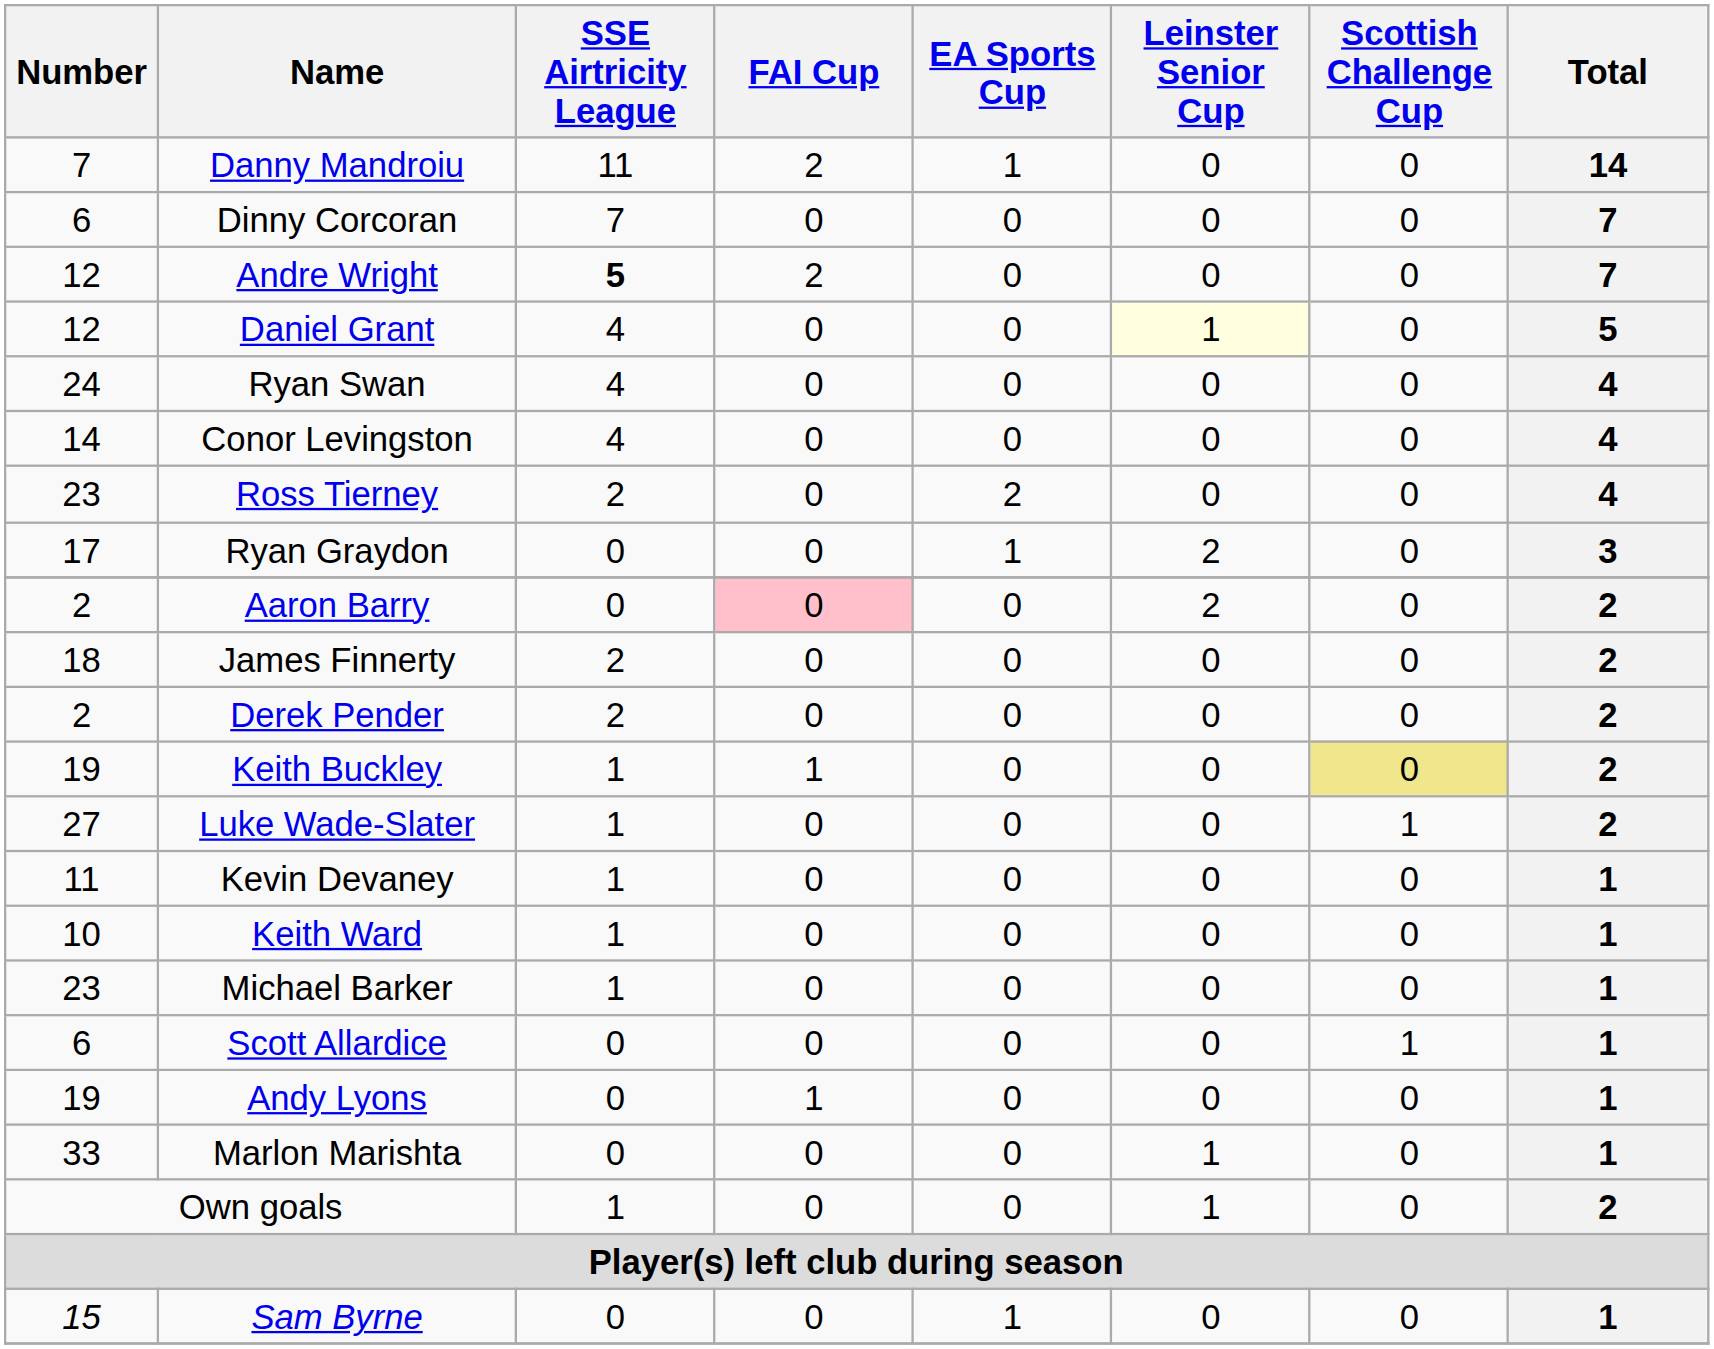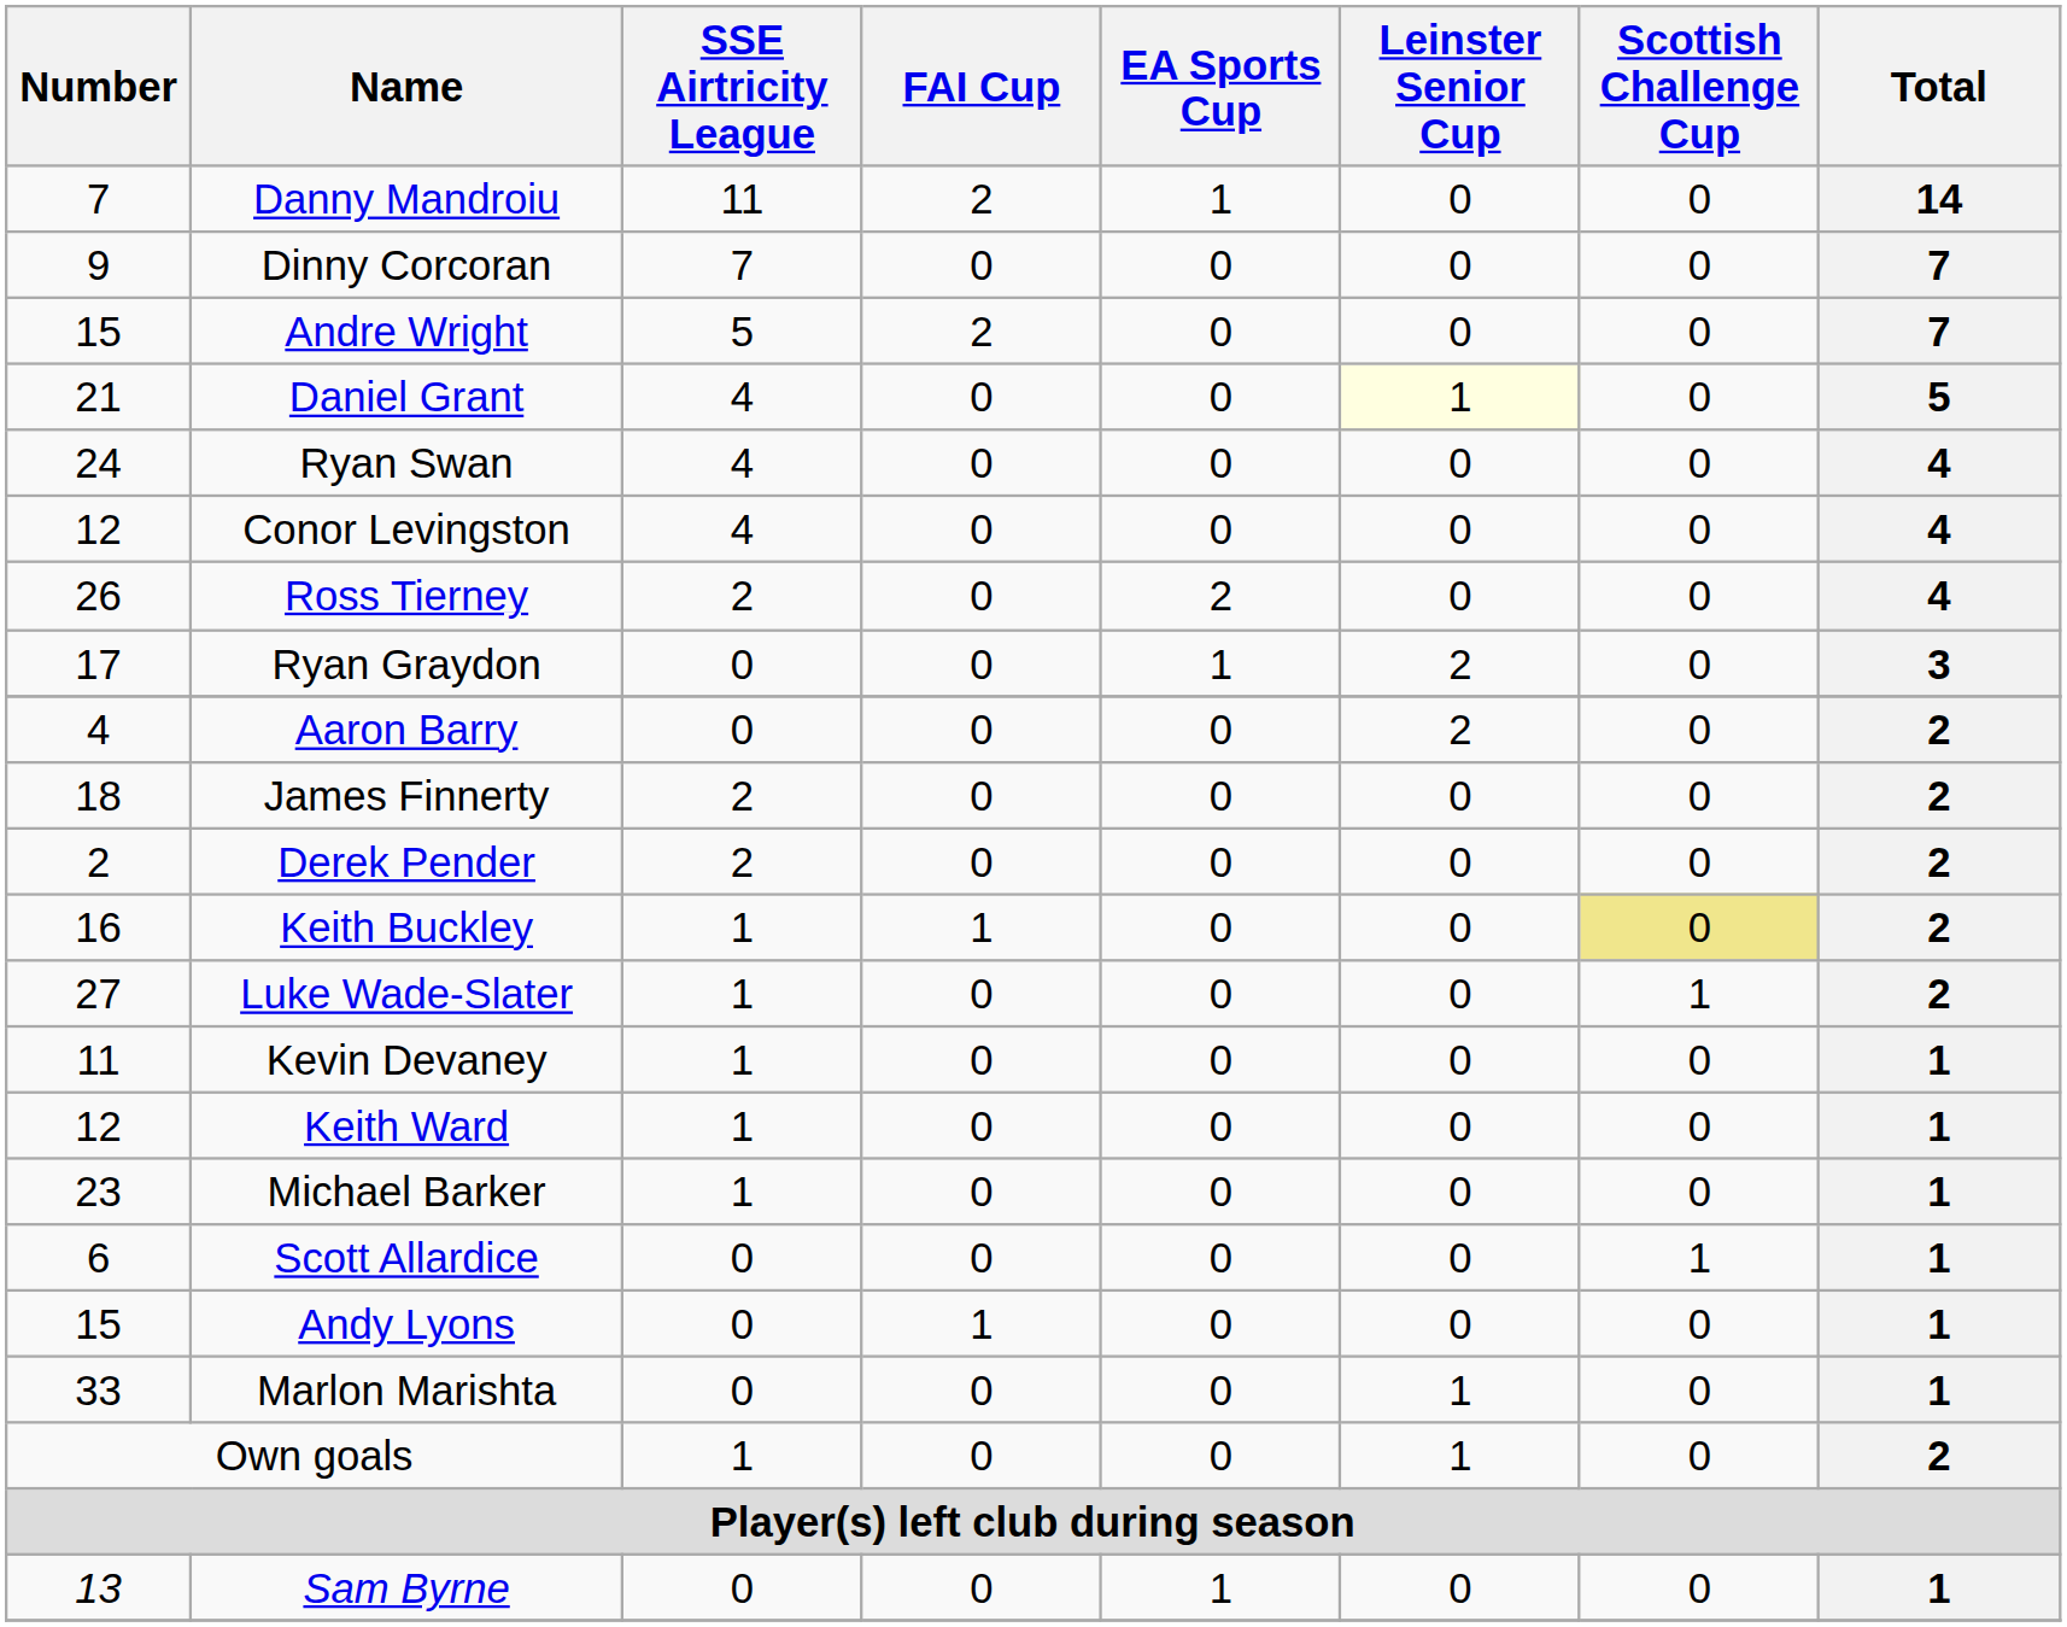Dinny Corcoran | Number: 6 -> 9
Andre Wright | Number: 12 -> 15
Andre Wright | SSE Airtricity League: bold -> normal
Daniel Grant | Number: 12 -> 21
Conor Levingston | Number: 14 -> 12
Ross Tierney | Number: 23 -> 26
Aaron Barry | Number: 2 -> 4
Aaron Barry | FAI Cup: pink background -> no background
Keith Buckley | Number: 19 -> 16
Keith Ward | Number: 10 -> 12
Andy Lyons | Number: 19 -> 15
Sam Byrne | Number: 15 -> 13
